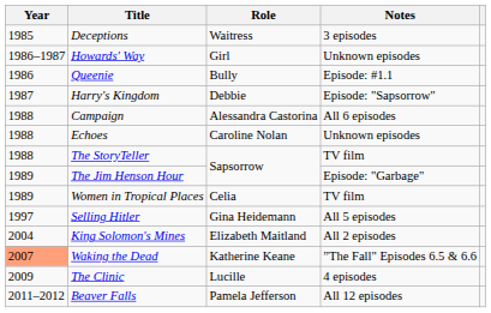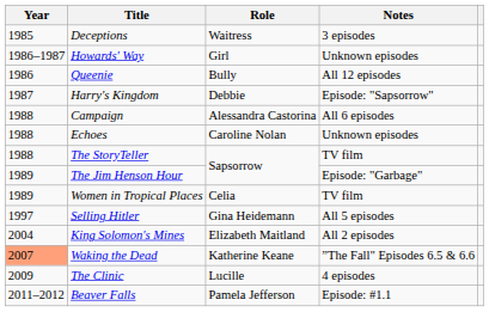Queenie | Notes: Episode: #1.1 -> All 12 episodes
Beaver Falls | Notes: All 12 episodes -> Episode: #1.1
